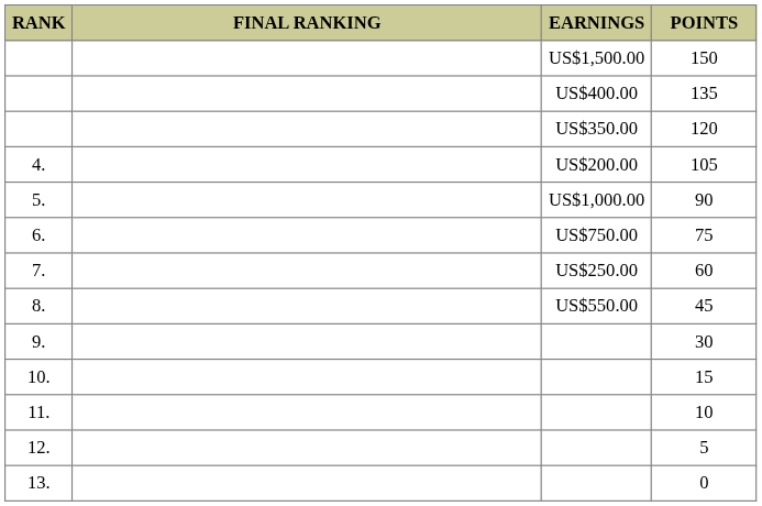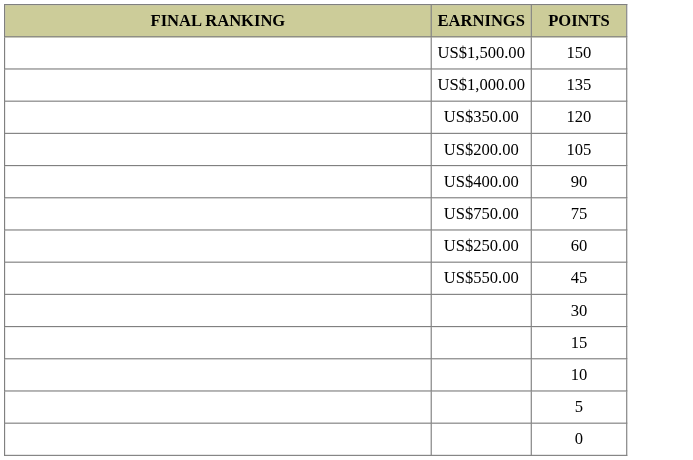- column: RANK | 4. | 5. | 6. | 7. | 8. | 9. | 10. | 11. | 12. | 13.
135 | EARNINGS: US$400.00 -> US$1,000.00
90 | EARNINGS: US$1,000.00 -> US$400.00
